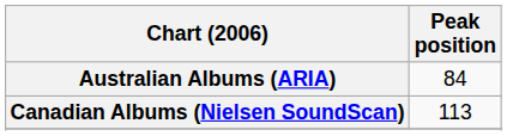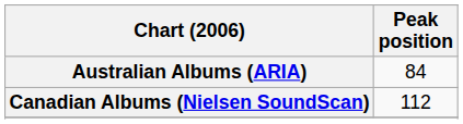Canadian Albums (Nielsen SoundScan) | Peak position: 113 -> 112
